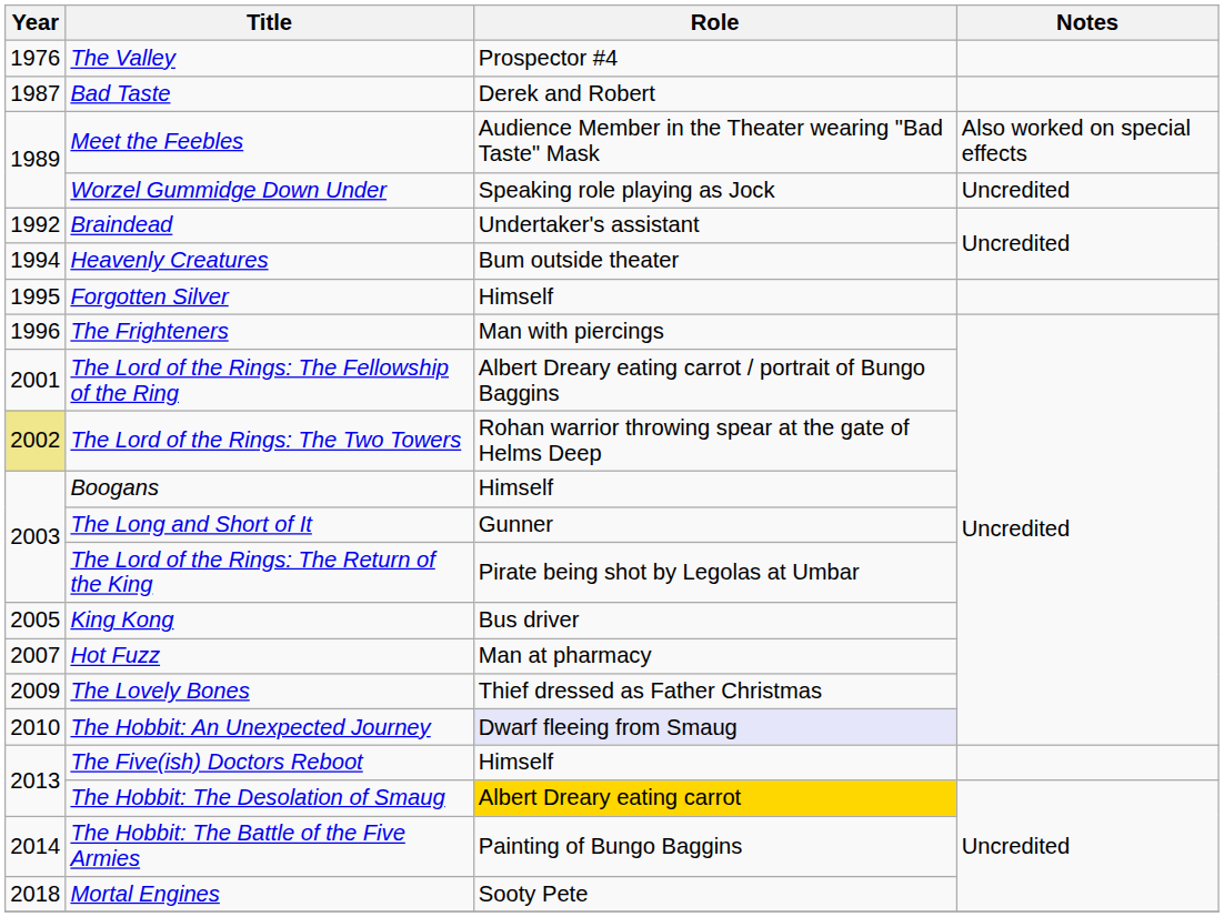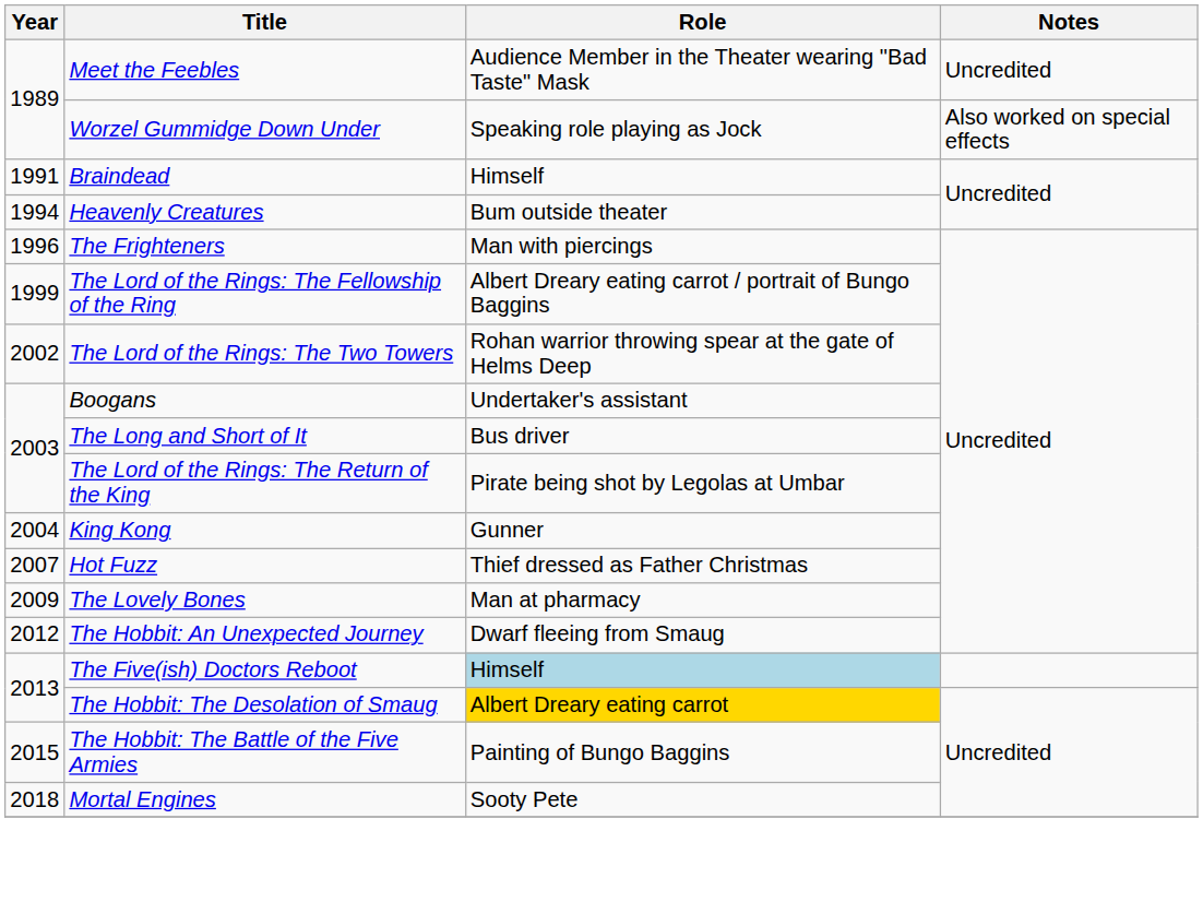- row: 1976 | The Valley | Prospector #4
- row: 1987 | Bad Taste | Derek and Robert
Meet the Feebles | Notes: Also worked on special effects -> Uncredited
Worzel Gummidge Down Under | Notes: Uncredited -> Also worked on special effects
Braindead | Year: 1992 -> 1991
Braindead | Role: Undertaker's assistant -> Himself
- row: 1995 | Forgotten Silver | Himself
The Lord of the Rings: The Fellowship of the Ring | Year: 2001 -> 1999
The Lord of the Rings: The Two Towers | Year: khaki background -> no background
Boogans | Role: Himself -> Undertaker's assistant
The Long and Short of It | Role: Gunner -> Bus driver
King Kong | Year: 2005 -> 2004
King Kong | Role: Bus driver -> Gunner
Hot Fuzz | Role: Man at pharmacy -> Thief dressed as Father Christmas
The Lovely Bones | Role: Thief dressed as Father Christmas -> Man at pharmacy
The Hobbit: An Unexpected Journey | Year: 2010 -> 2012
The Hobbit: An Unexpected Journey | Role: lavender background -> no background
The Five(ish) Doctors Reboot | Role: no background -> lightblue background
The Hobbit: The Battle of the Five Armies | Year: 2014 -> 2015
